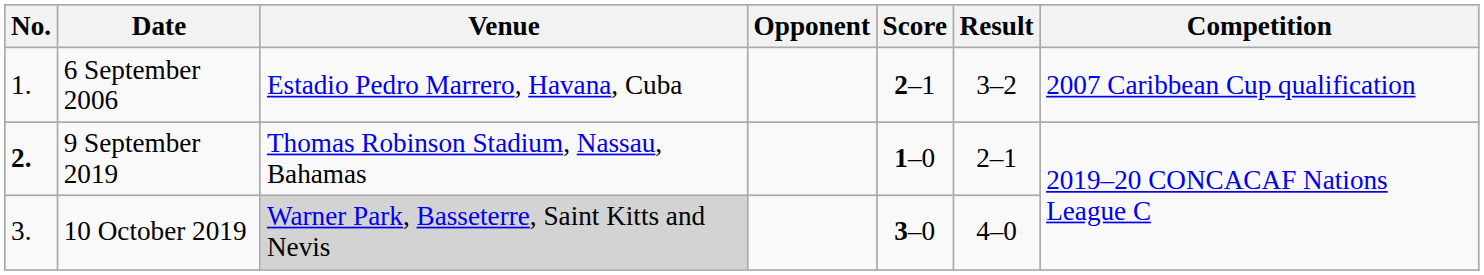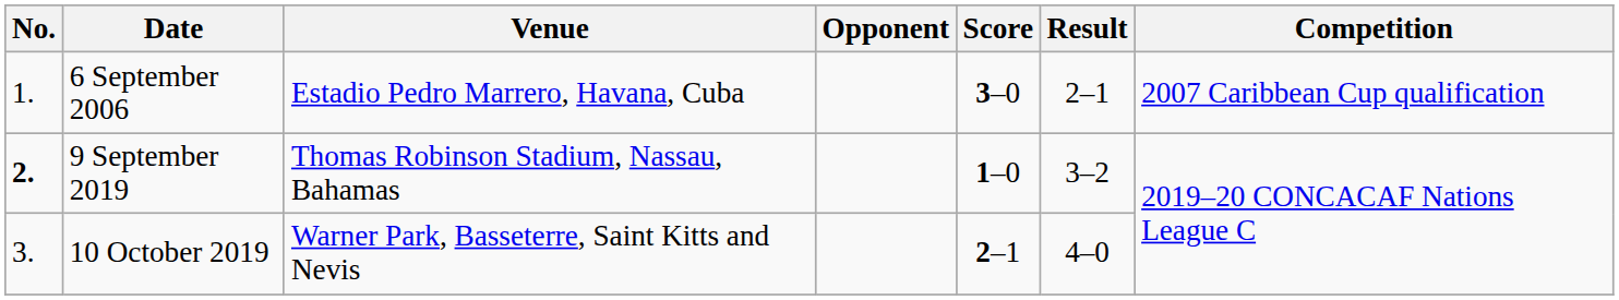6 September 2006 | Score: 2–1 -> 3–0
6 September 2006 | Result: 3–2 -> 2–1
9 September 2019 | Result: 2–1 -> 3–2
10 October 2019 | Venue: lightgrey background -> no background
10 October 2019 | Score: 3–0 -> 2–1
